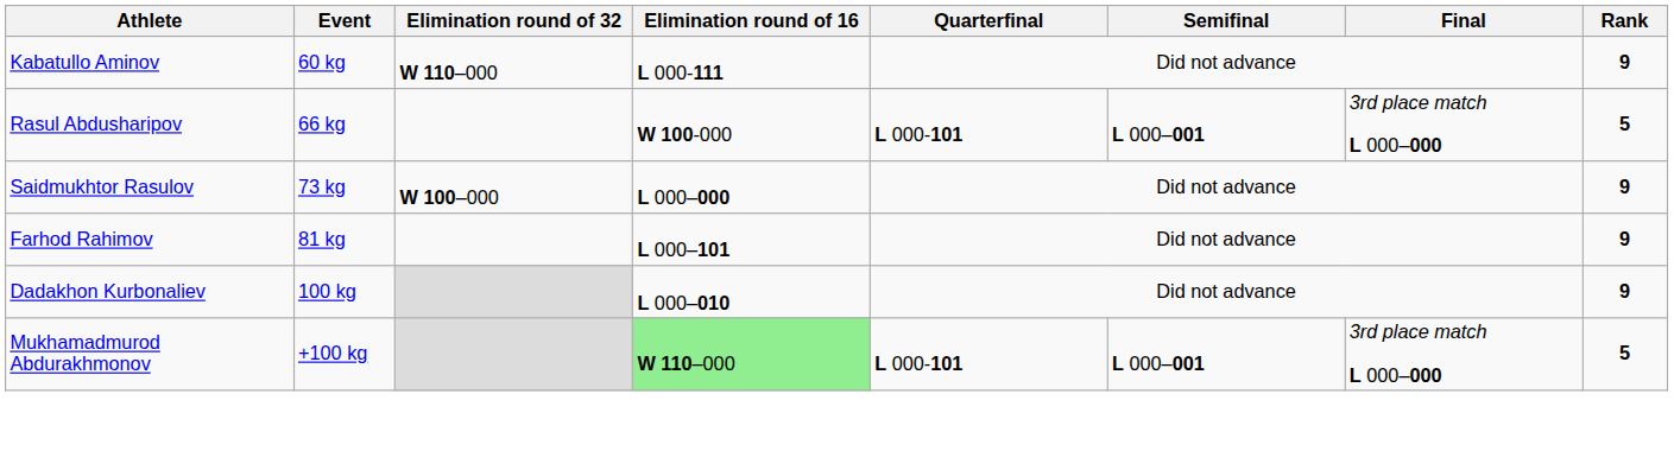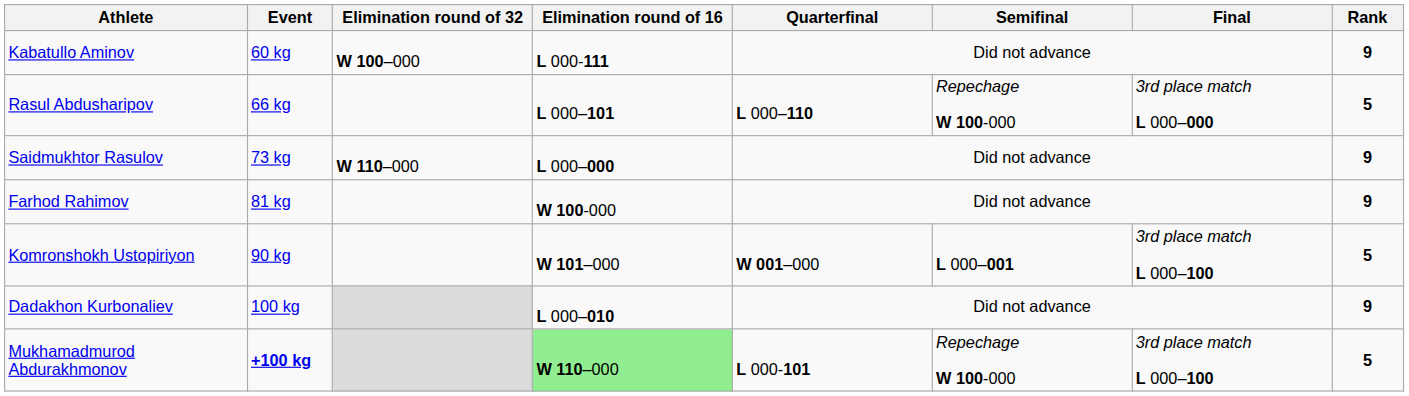Kabatullo Aminov | Elimination round of 32: W 110–000 -> W 100–000
Rasul Abdusharipov | Elimination round of 16: W 100-000 -> L 000–101
Rasul Abdusharipov | Quarterfinal: L 000-101 -> L 000–110
Rasul Abdusharipov | Semifinal: L 000–001 -> Repechage W 100-000
Saidmukhtor Rasulov | Elimination round of 32: W 100–000 -> W 110–000
Farhod Rahimov | Elimination round of 16: L 000–101 -> W 100-000
+ row: Komronshokh Ustopiriyon | 90 kg | W 101–000 | W 001–000 | L 000–001 | 3rd place match L 000–100 | 5
Mukhamadmurod Abdurakhmonov | Event: normal -> bold
Mukhamadmurod Abdurakhmonov | Semifinal: L 000–001 -> Repechage W 100-000
Mukhamadmurod Abdurakhmonov | Final: 3rd place match L 000–000 -> 3rd place match L 000–100
